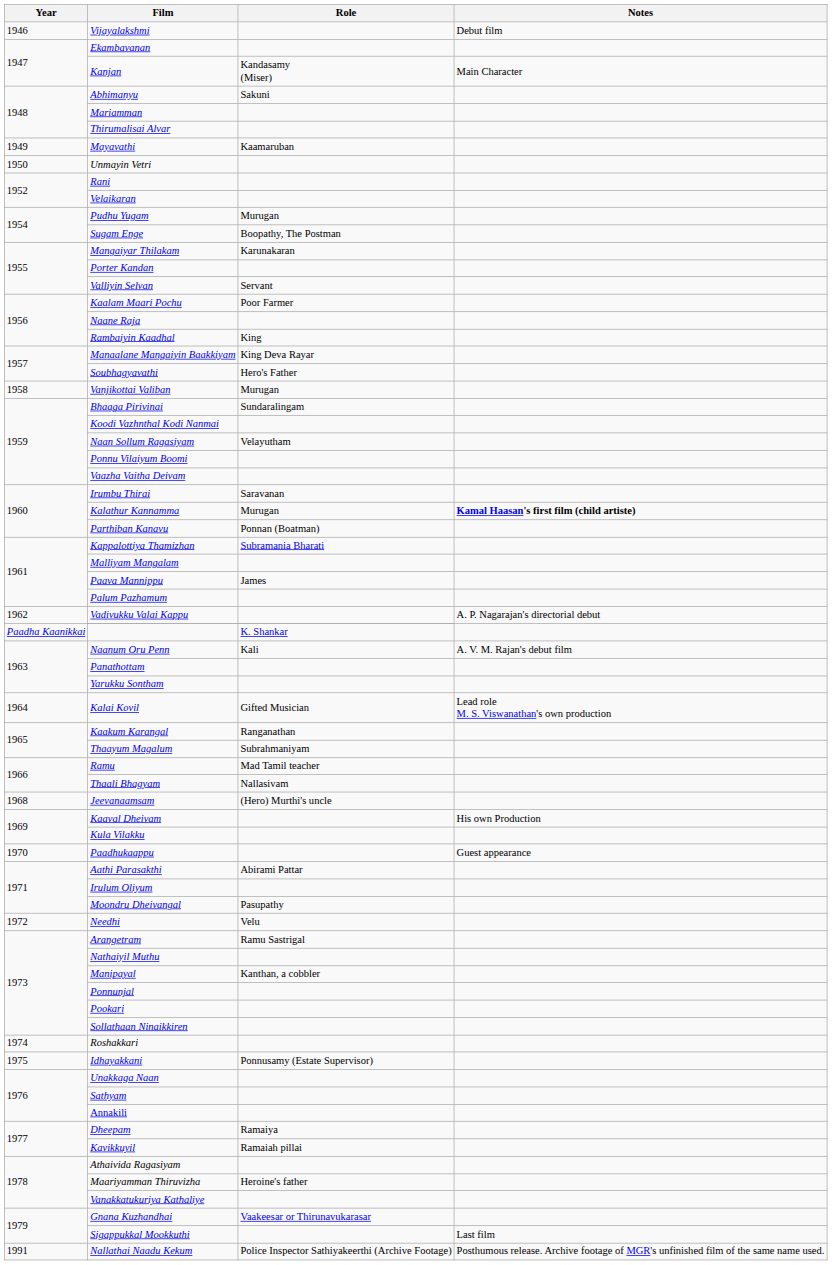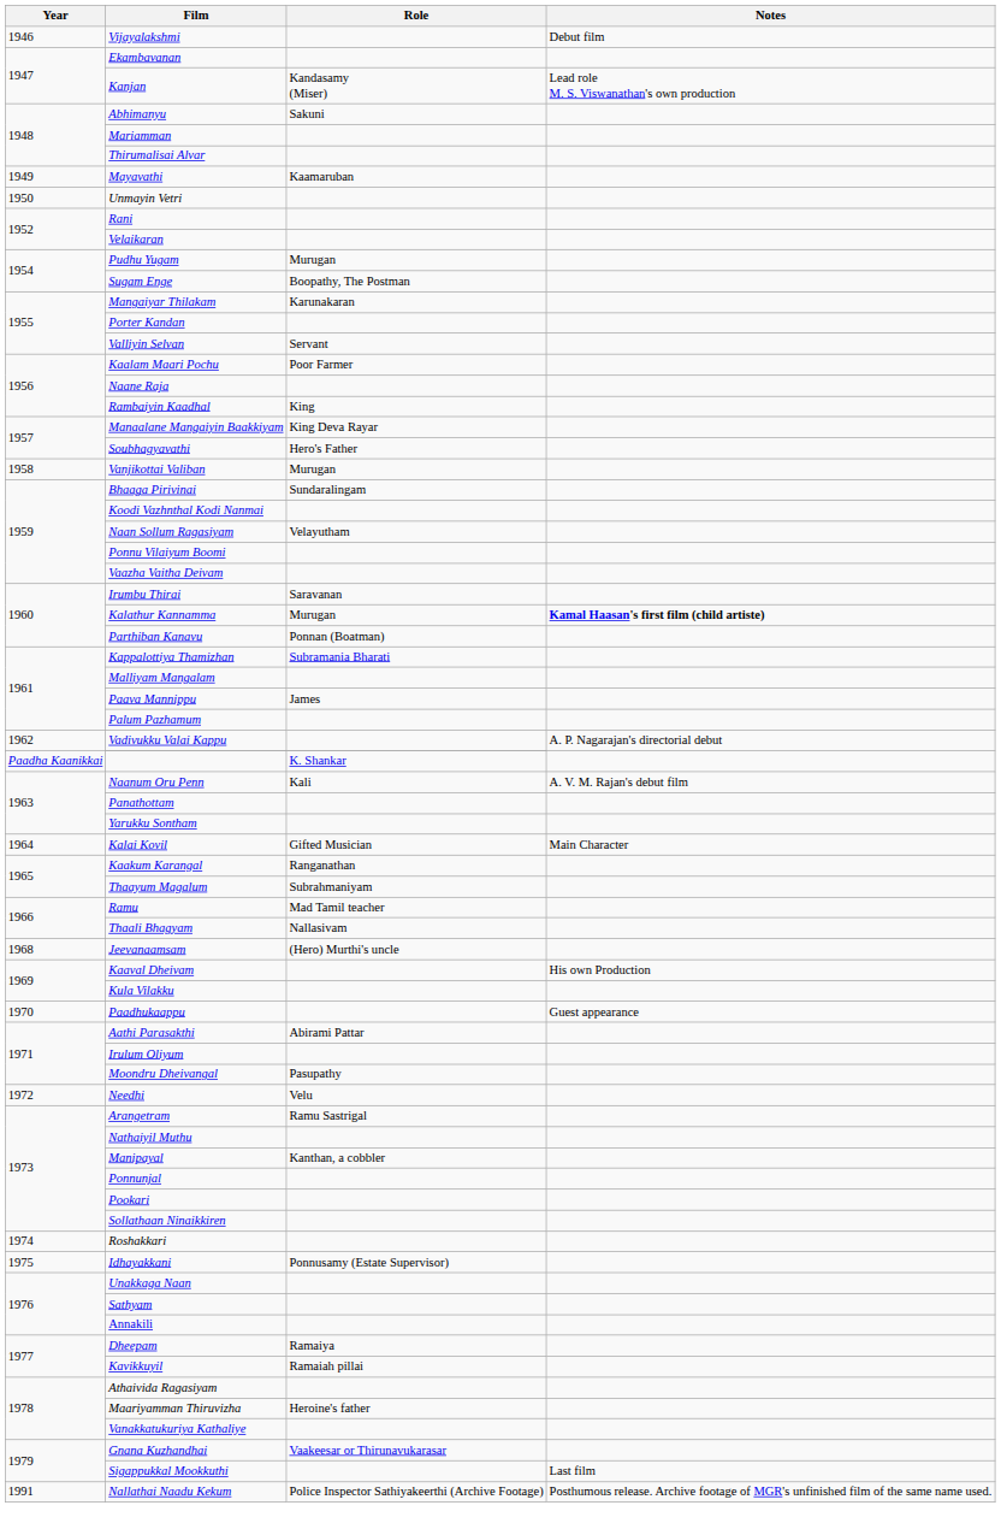Kanjan | Notes: Main Character -> Lead role M. S. Viswanathan's own production
Kalai Kovil | Notes: Lead role M. S. Viswanathan's own production -> Main Character
